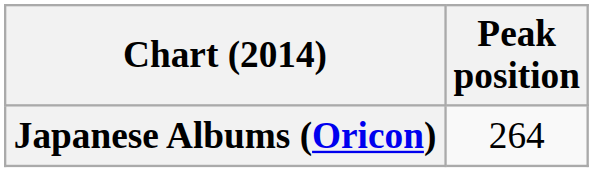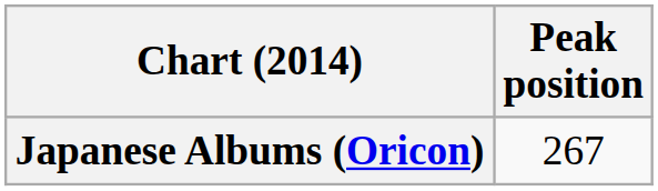Japanese Albums (Oricon) | Peak position: 264 -> 267
